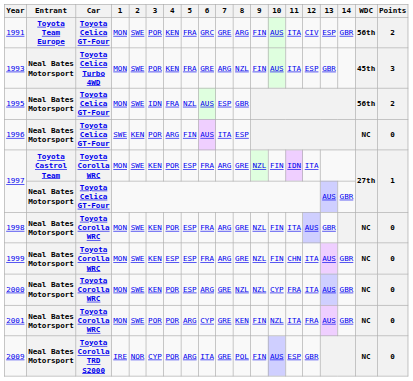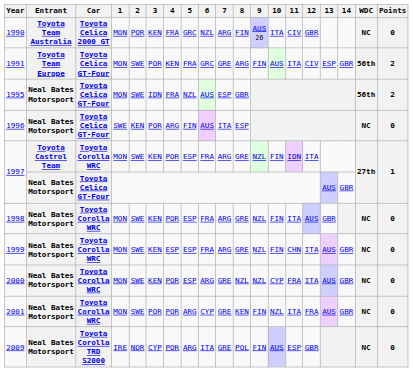+ row: 1990 | Toyota Team Australia | Toyota Celica 2000 GT | MON | POR | KEN | FRA | GRC | NZL | ARG | FIN | AUS 26 | ITA | CIV | GBR | NC | 0
- row: 1993 | Neal Bates Motorsport | Toyota Celica Turbo 4WD | MON | SWE | POR | KEN | FRA | GRE | ARG | NZL | FIN | AUS | ITA | ESP | GBR | 45th | 3
